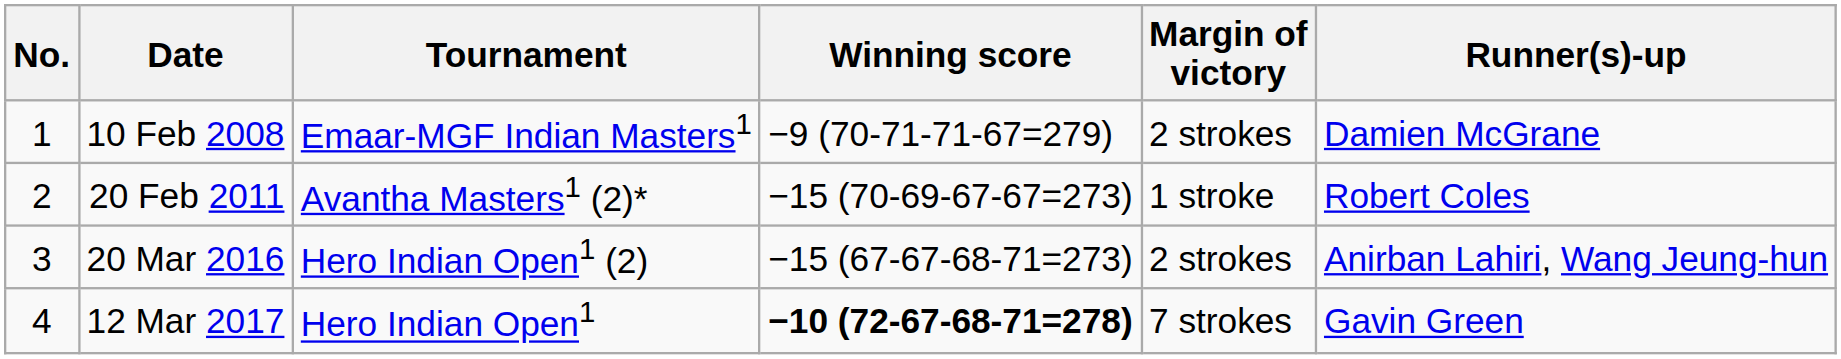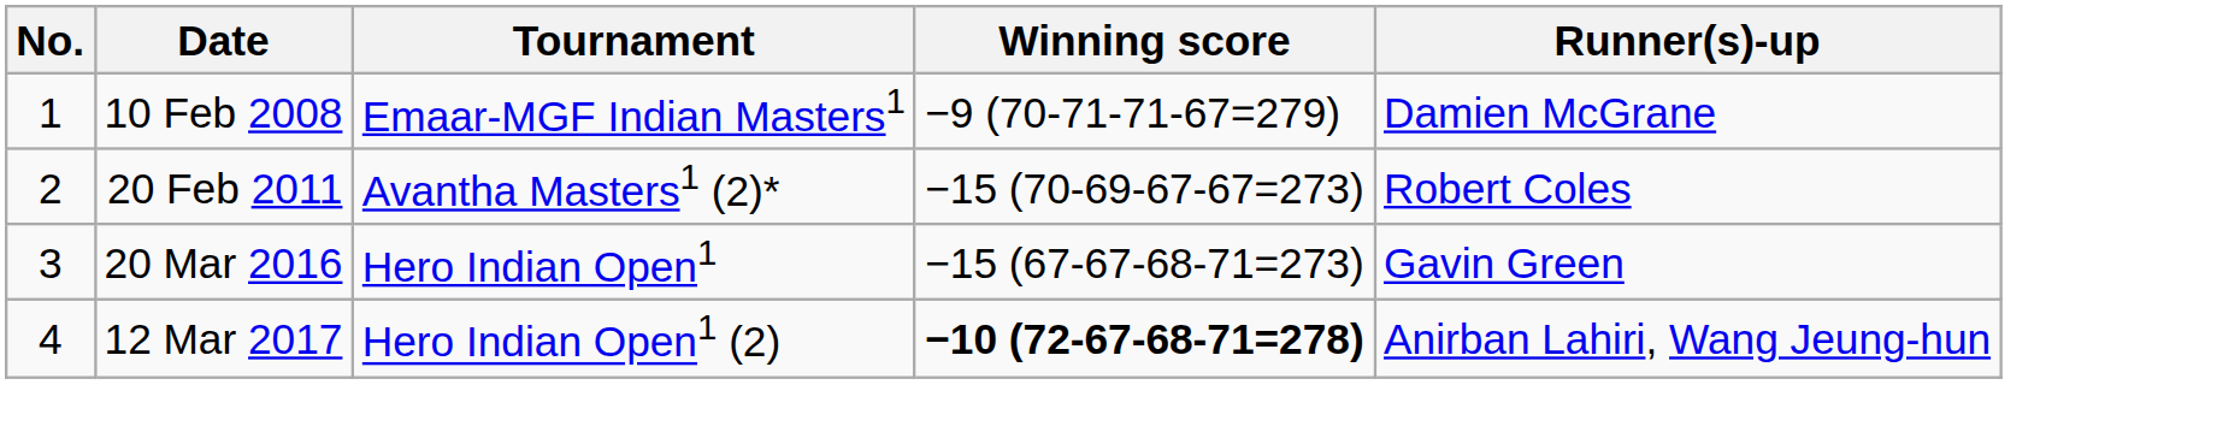- column: Margin of victory | 2 strokes | 1 stroke | 2 strokes | 7 strokes
20 Mar 2016 | Tournament: Hero Indian Open1 (2) -> Hero Indian Open1
20 Mar 2016 | Runner(s)-up: Anirban Lahiri, Wang Jeung-hun -> Gavin Green
12 Mar 2017 | Tournament: Hero Indian Open1 -> Hero Indian Open1 (2)
12 Mar 2017 | Runner(s)-up: Gavin Green -> Anirban Lahiri, Wang Jeung-hun
